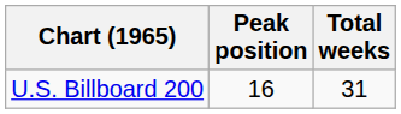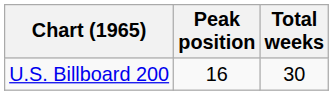U.S. Billboard 200 | Total weeks: 31 -> 30
